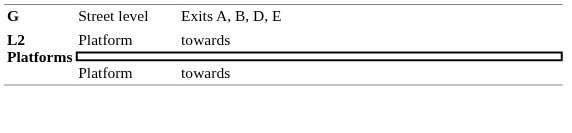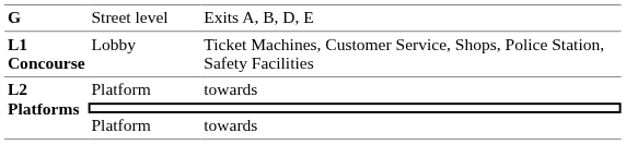+ row: L1 Concourse | Lobby | Ticket Machines, Customer Service, Shops, Police Station, Safety Facilities
